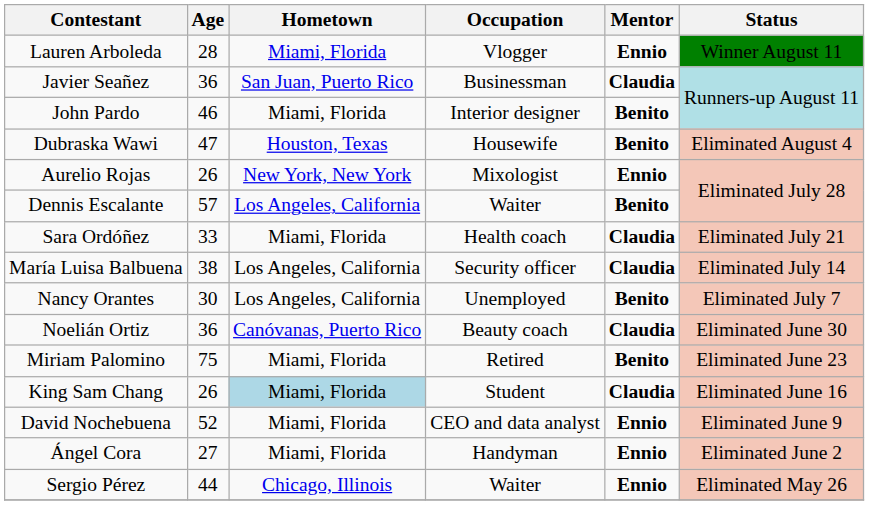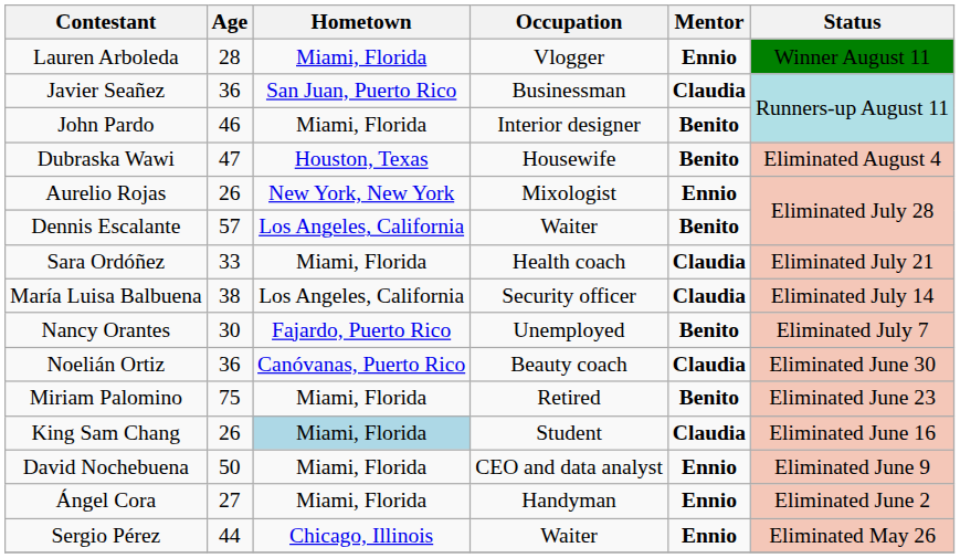Nancy Orantes | Hometown: Los Angeles, California -> Fajardo, Puerto Rico
David Nochebuena | Age: 52 -> 50
